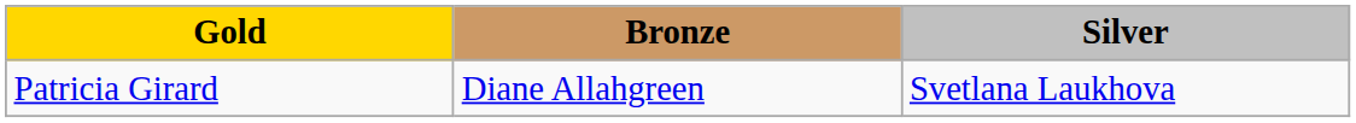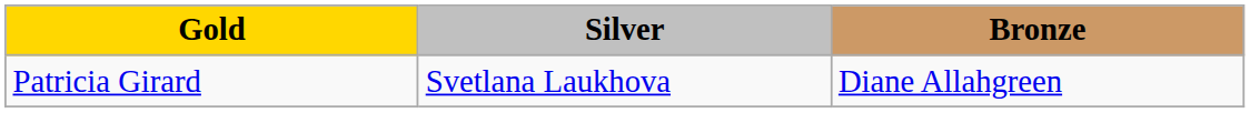columns swapped: Silver <-> Bronze
